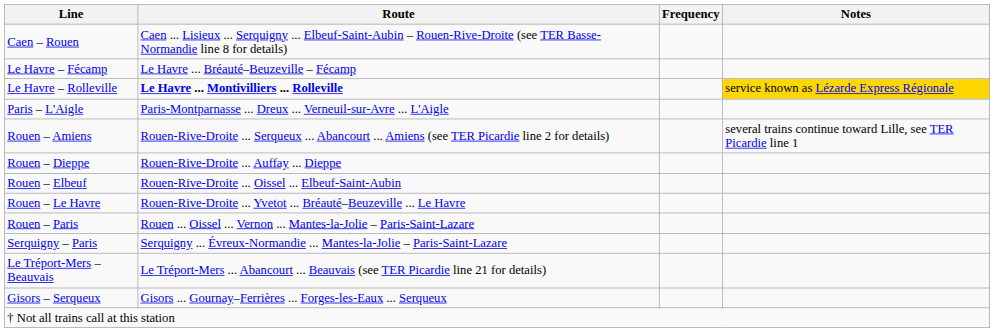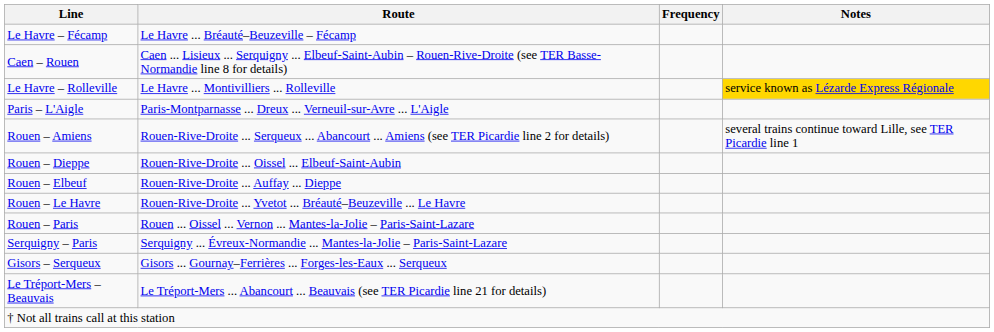rows swapped: Caen – Rouen <-> Le Havre – Fécamp
Le Havre – Rolleville | Route: bold -> normal
Rouen – Dieppe | Route: Rouen-Rive-Droite ... Auffay ... Dieppe -> Rouen-Rive-Droite ... Oissel ... Elbeuf-Saint-Aubin
Rouen – Elbeuf | Route: Rouen-Rive-Droite ... Oissel ... Elbeuf-Saint-Aubin -> Rouen-Rive-Droite ... Auffay ... Dieppe
rows swapped: Le Tréport-Mers – Beauvais <-> Gisors – Serqueux
